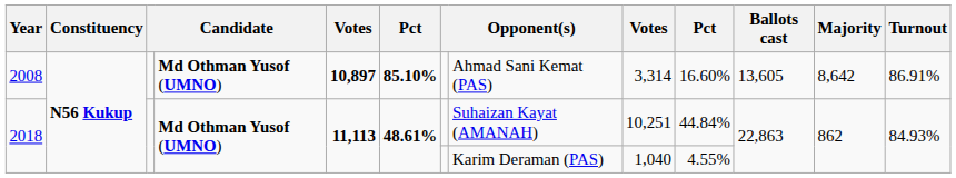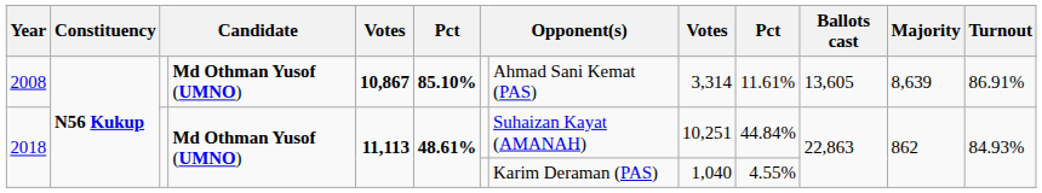2008 | column 5: 10,897 -> 10,867
2008 | column 10: 16.60% -> 11.61%
2008 | Majority: 8,642 -> 8,639
